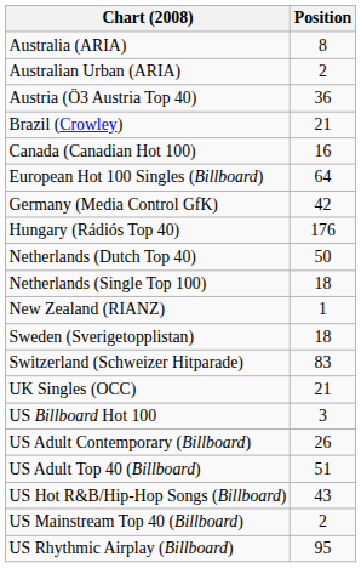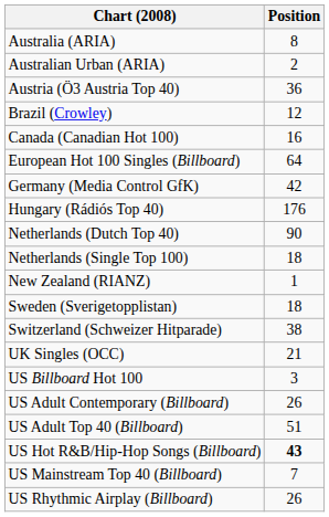Brazil (Crowley) | Position: 21 -> 12
Netherlands (Dutch Top 40) | Position: 50 -> 90
Switzerland (Schweizer Hitparade) | Position: 83 -> 38
US Hot R&B/Hip-Hop Songs (Billboard) | Position: normal -> bold
US Mainstream Top 40 (Billboard) | Position: 2 -> 7
US Rhythmic Airplay (Billboard) | Position: 95 -> 26
